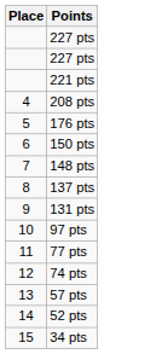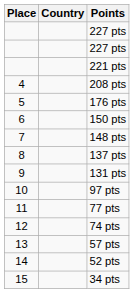+ column: Country
